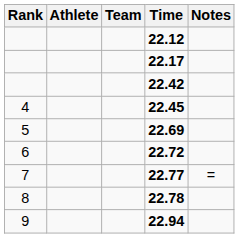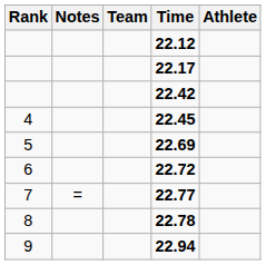columns swapped: Athlete <-> Notes
